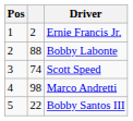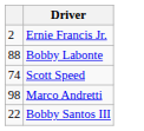- column: Pos | 1 | 2 | 3 | 4 | 5
